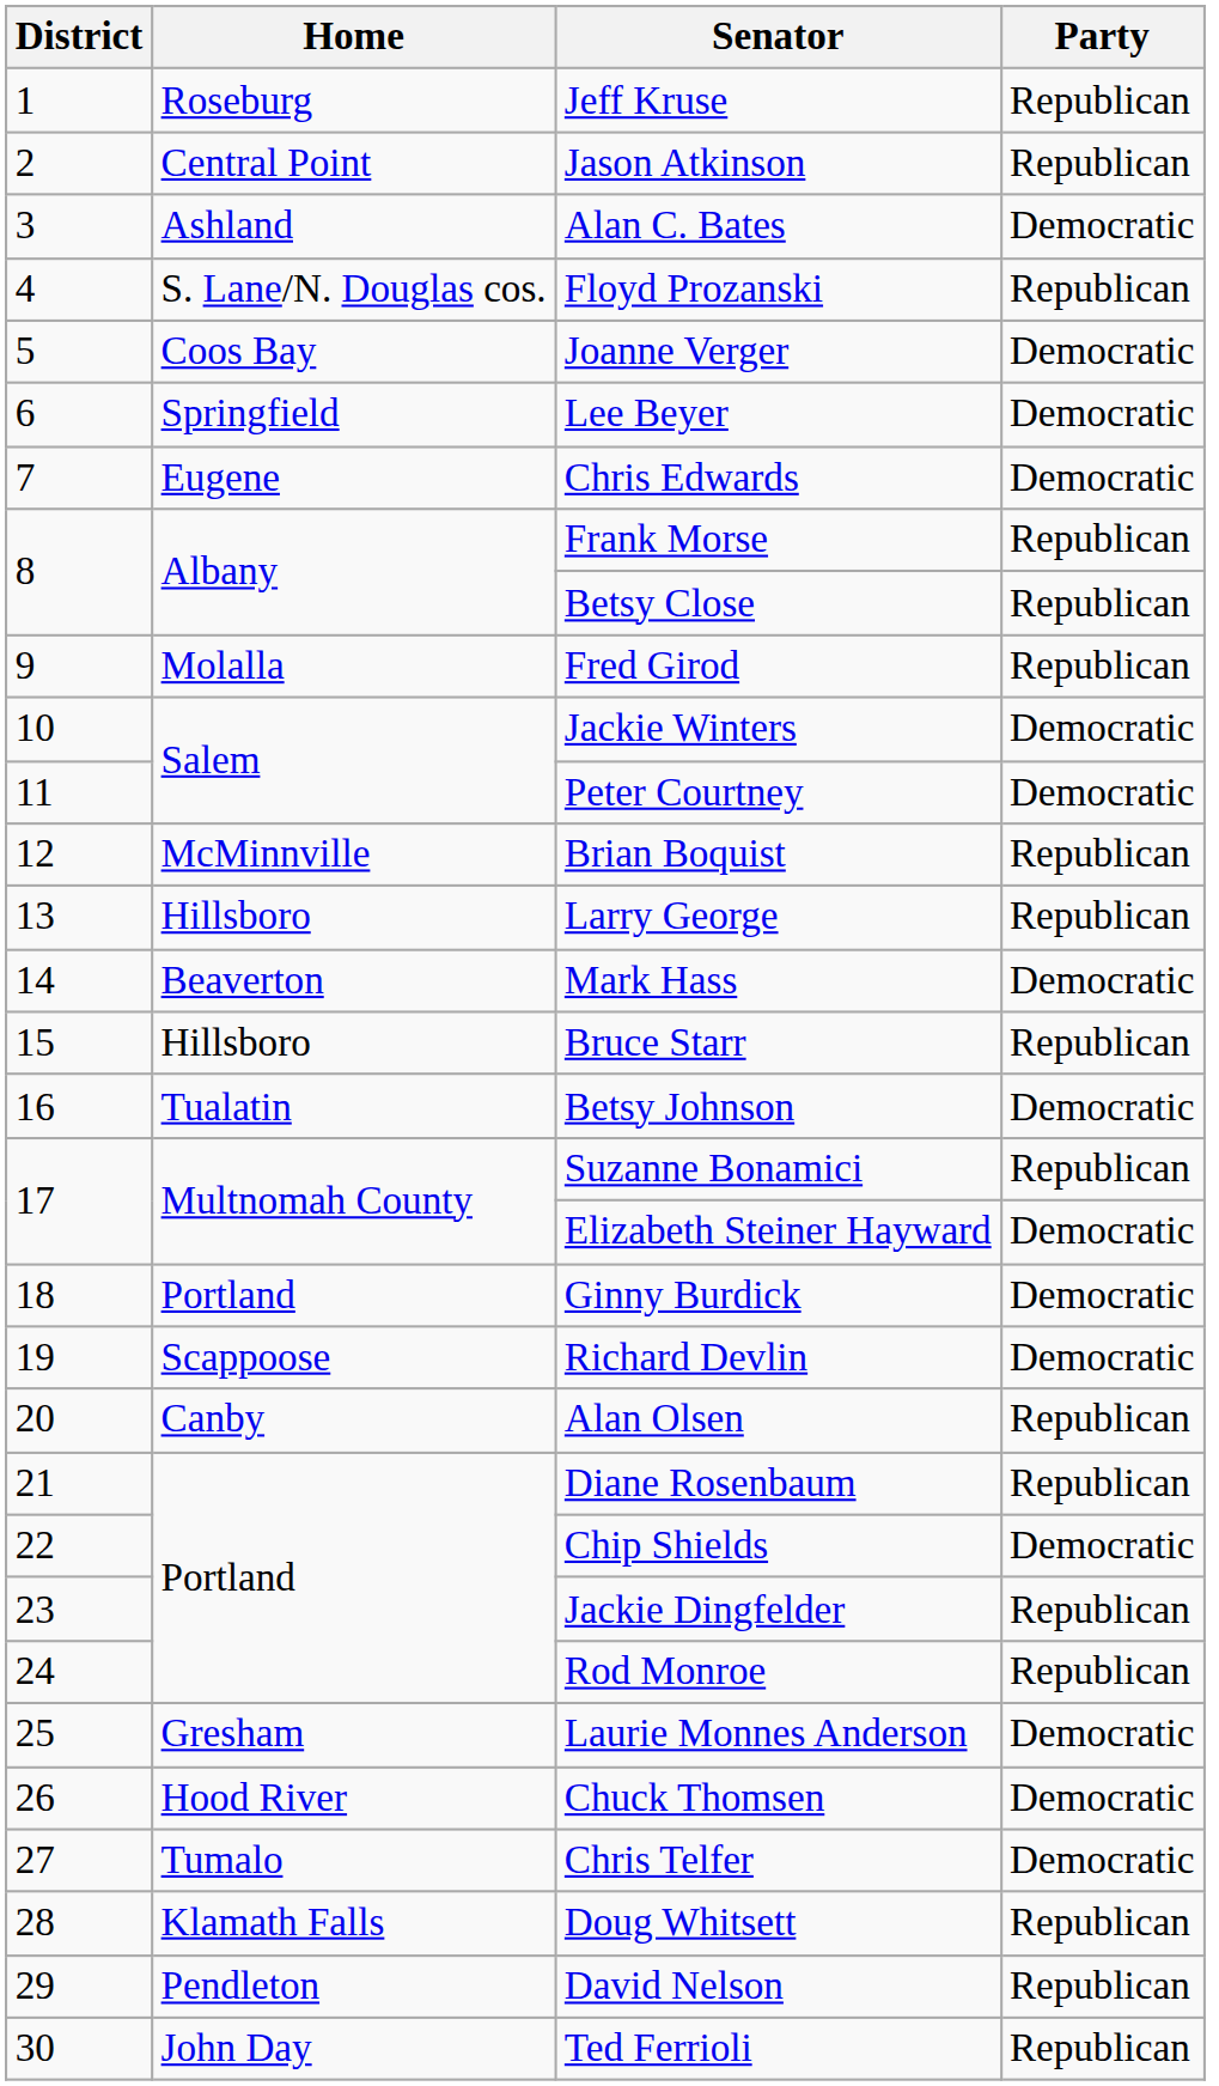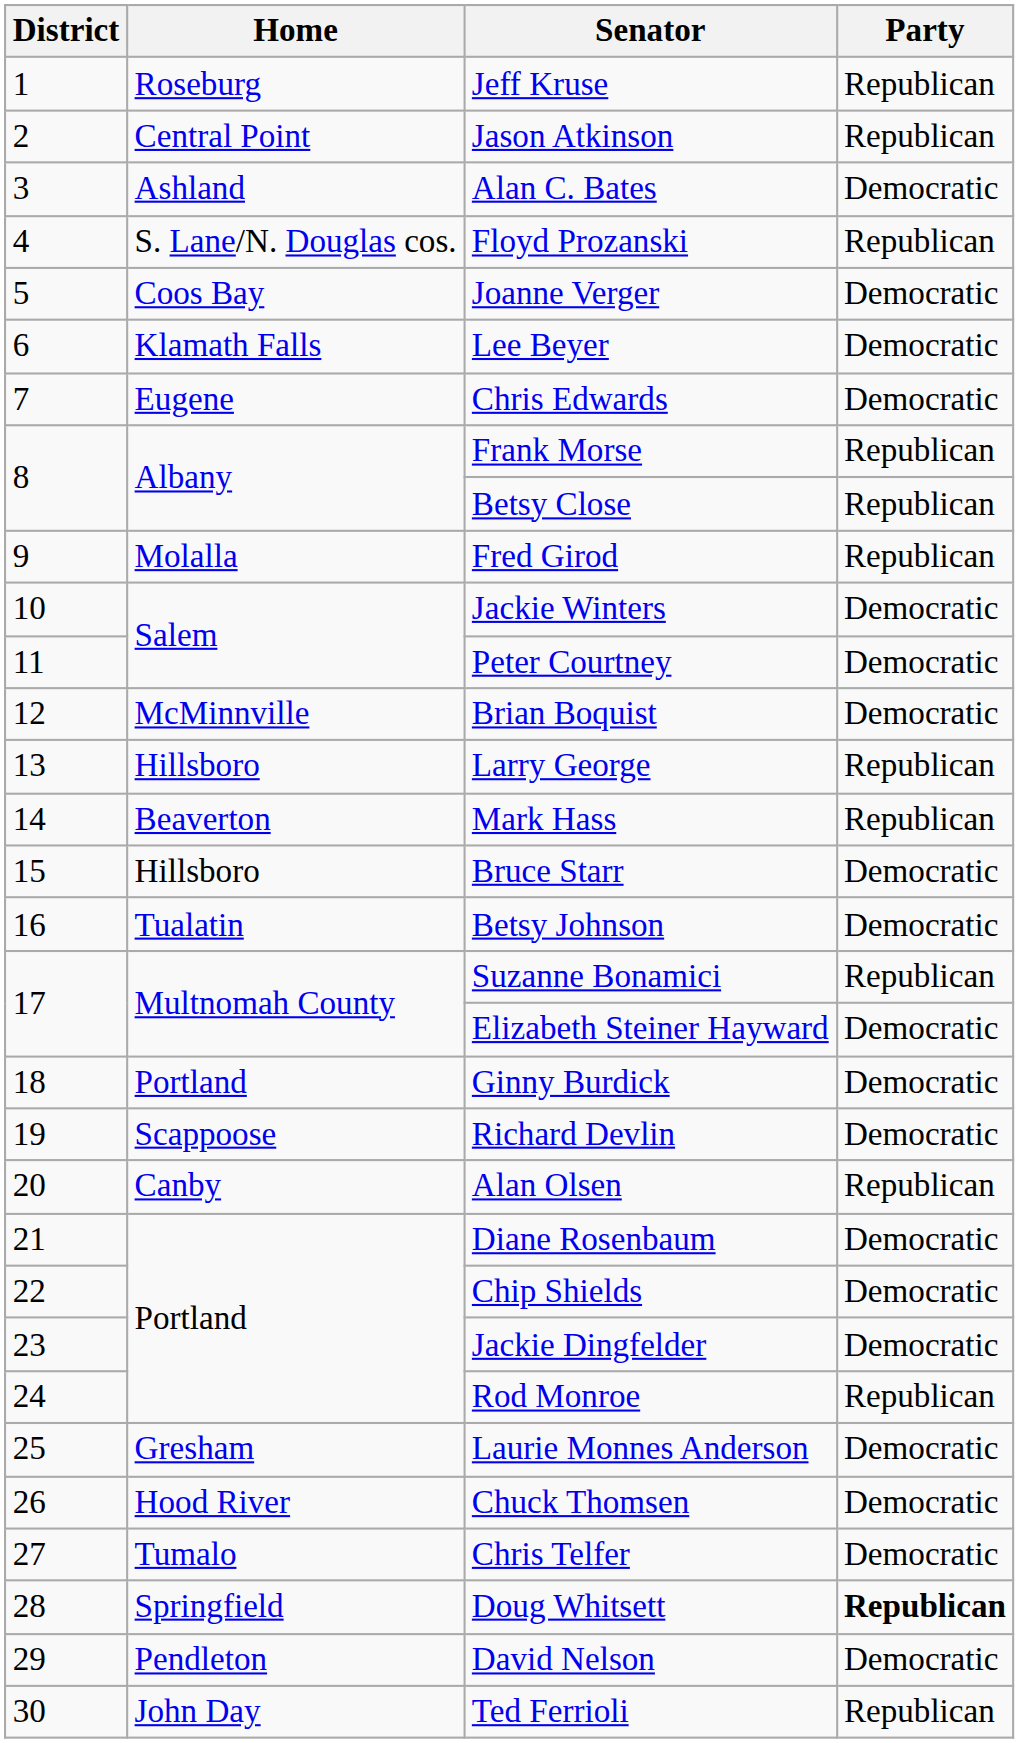Lee Beyer | Home: Springfield -> Klamath Falls
Brian Boquist | Party: Republican -> Democratic
Mark Hass | Party: Democratic -> Republican
Bruce Starr | Party: Republican -> Democratic
Diane Rosenbaum | Party: Republican -> Democratic
Jackie Dingfelder | Party: Republican -> Democratic
Doug Whitsett | Home: Klamath Falls -> Springfield
Doug Whitsett | Party: normal -> bold
David Nelson | Party: Republican -> Democratic
